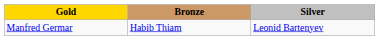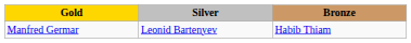columns swapped: Silver <-> Bronze
